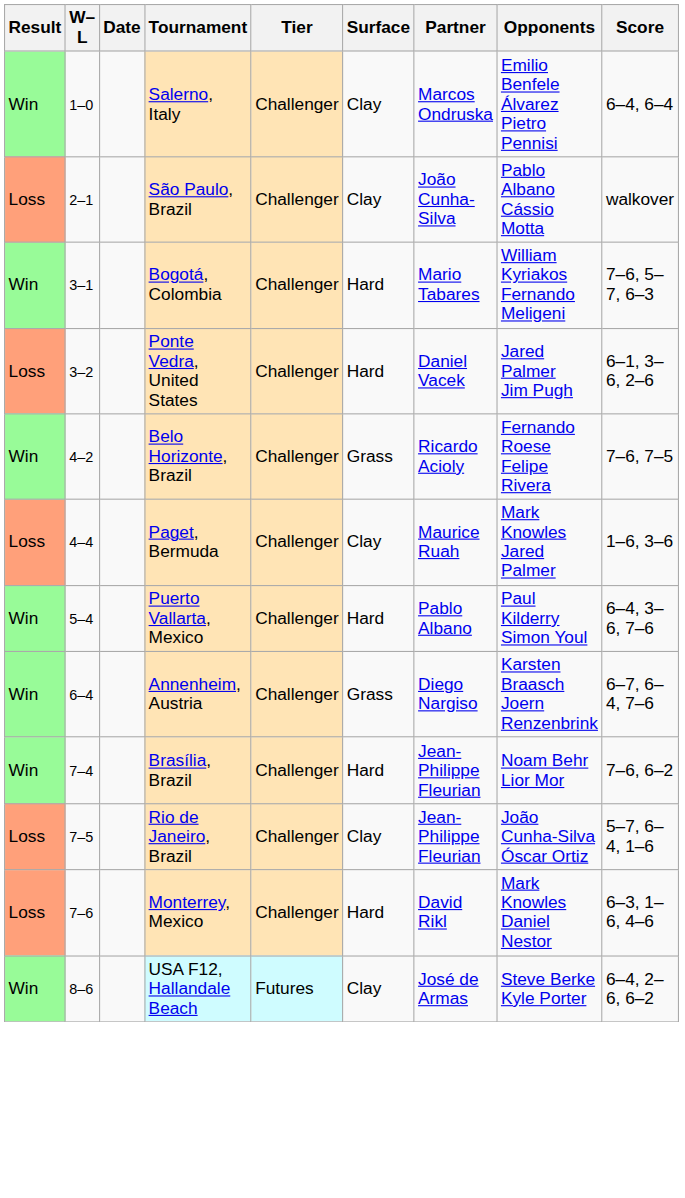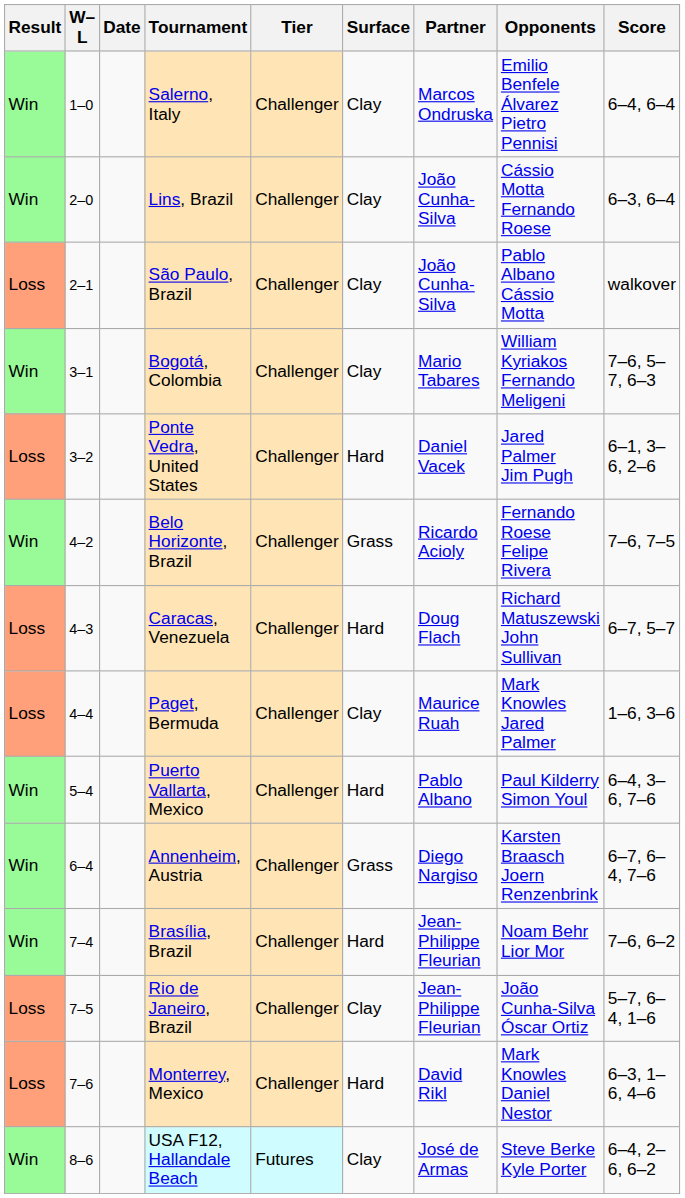+ row: Win | 2–0 | Lins, Brazil | Challenger | Clay | João Cunha-Silva | Cássio Motta Fernando Roese | 6–3, 6–4
Bogotá, Colombia | Surface: Hard -> Clay
+ row: Loss | 4–3 | Caracas, Venezuela | Challenger | Hard | Doug Flach | Richard Matuszewski John Sullivan | 6–7, 5–7
